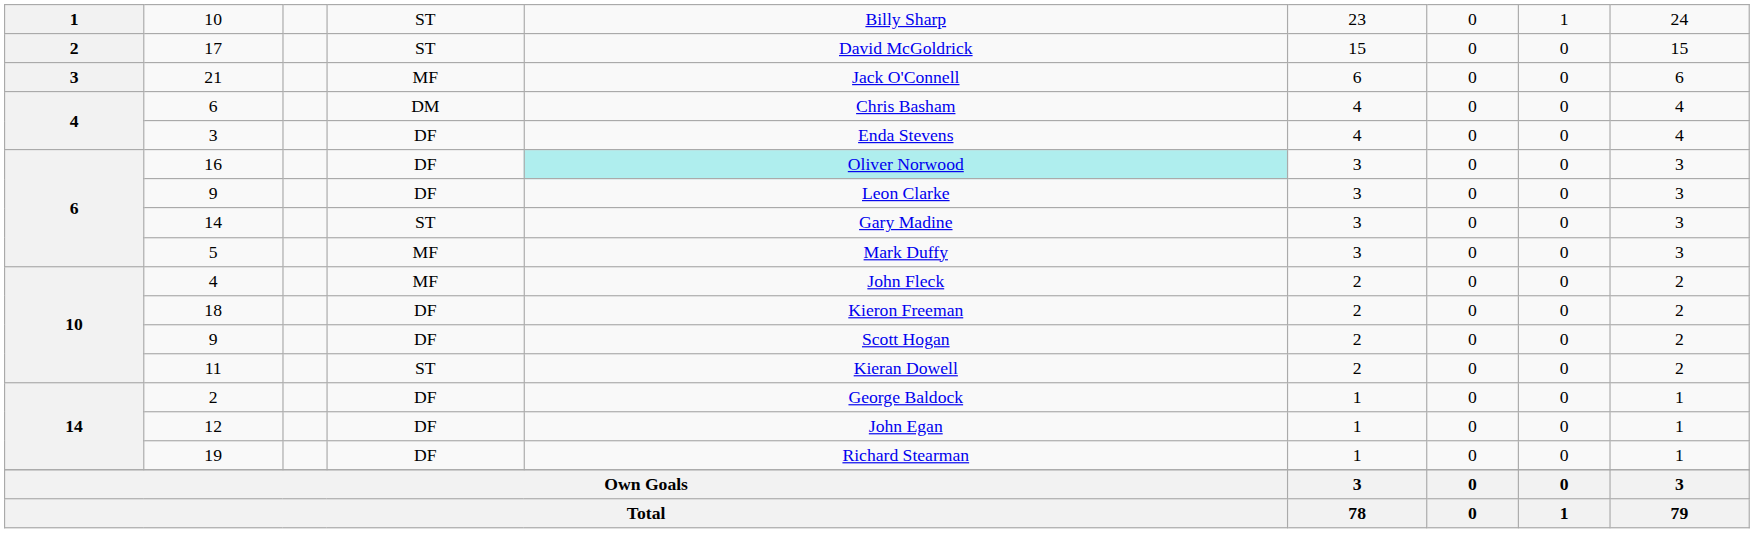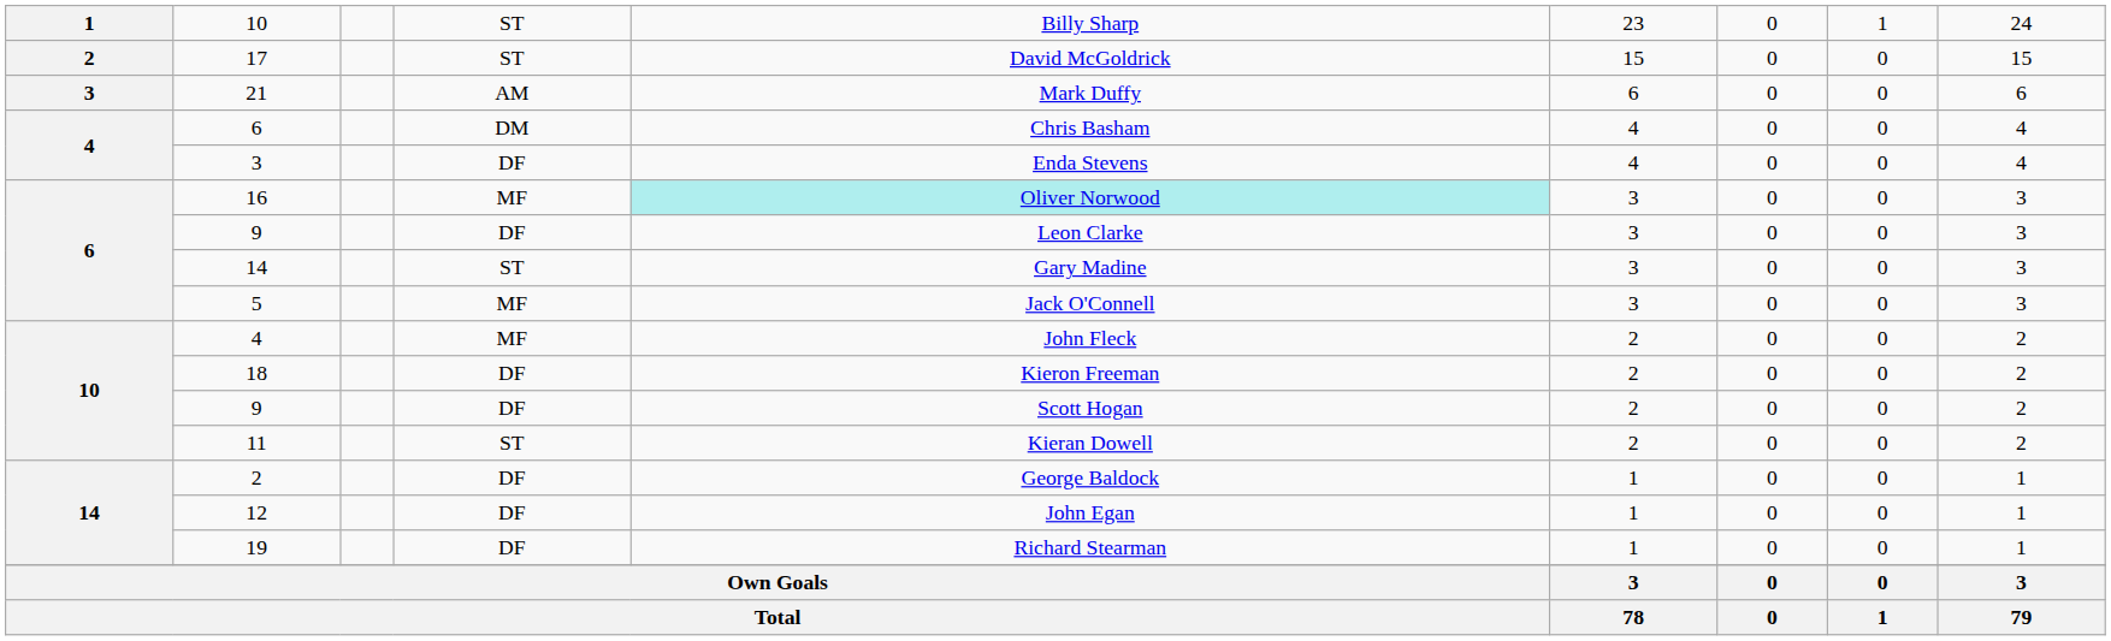21 | column 4: MF -> AM
21 | column 5: Jack O'Connell -> Mark Duffy
16 | column 4: DF -> MF
5 | column 5: Mark Duffy -> Jack O'Connell
